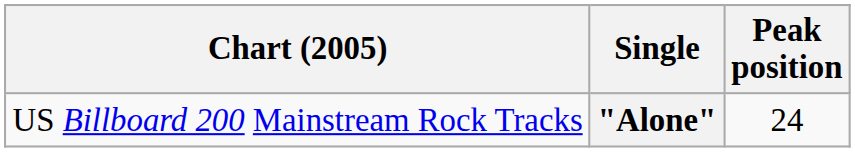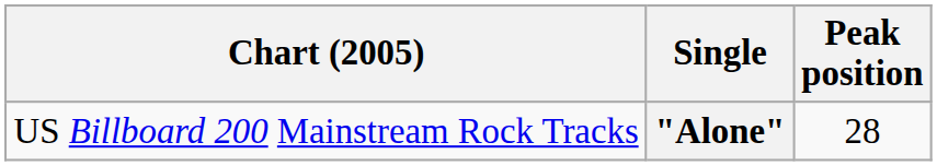"Alone" | Peak position: 24 -> 28
